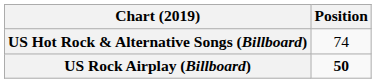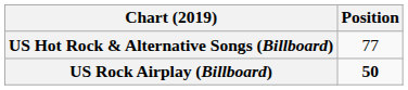US Hot Rock & Alternative Songs (Billboard) | Position: 74 -> 77
